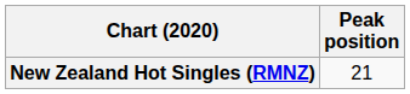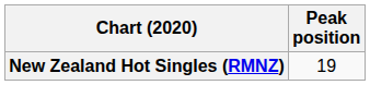New Zealand Hot Singles (RMNZ) | Peak position: 21 -> 19
